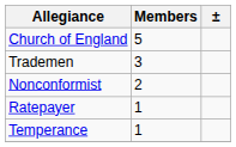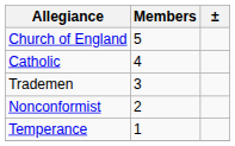+ row: Catholic | 4
- row: Ratepayer | 1
